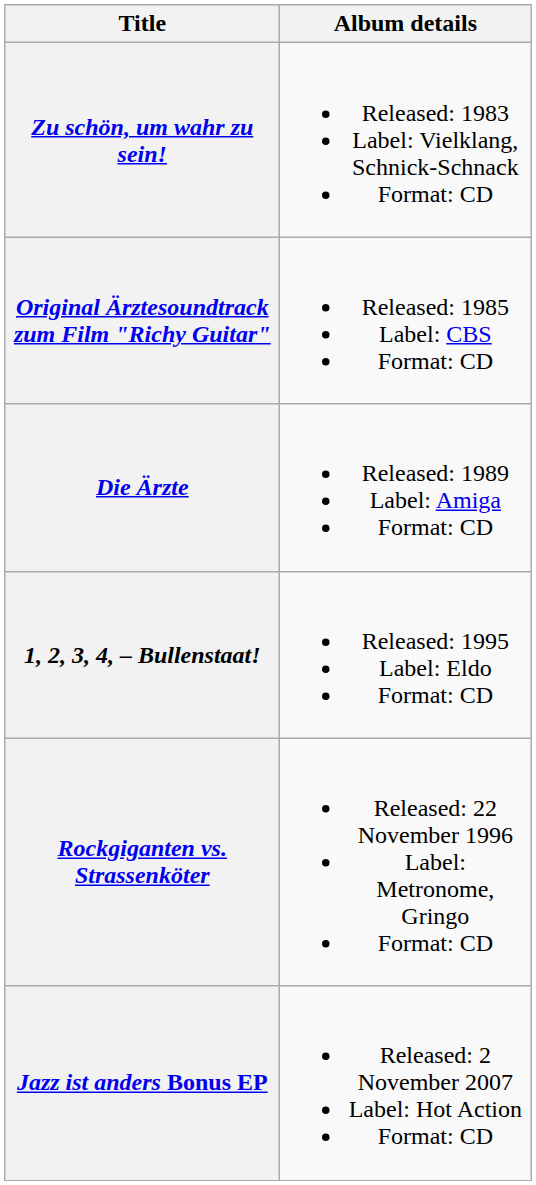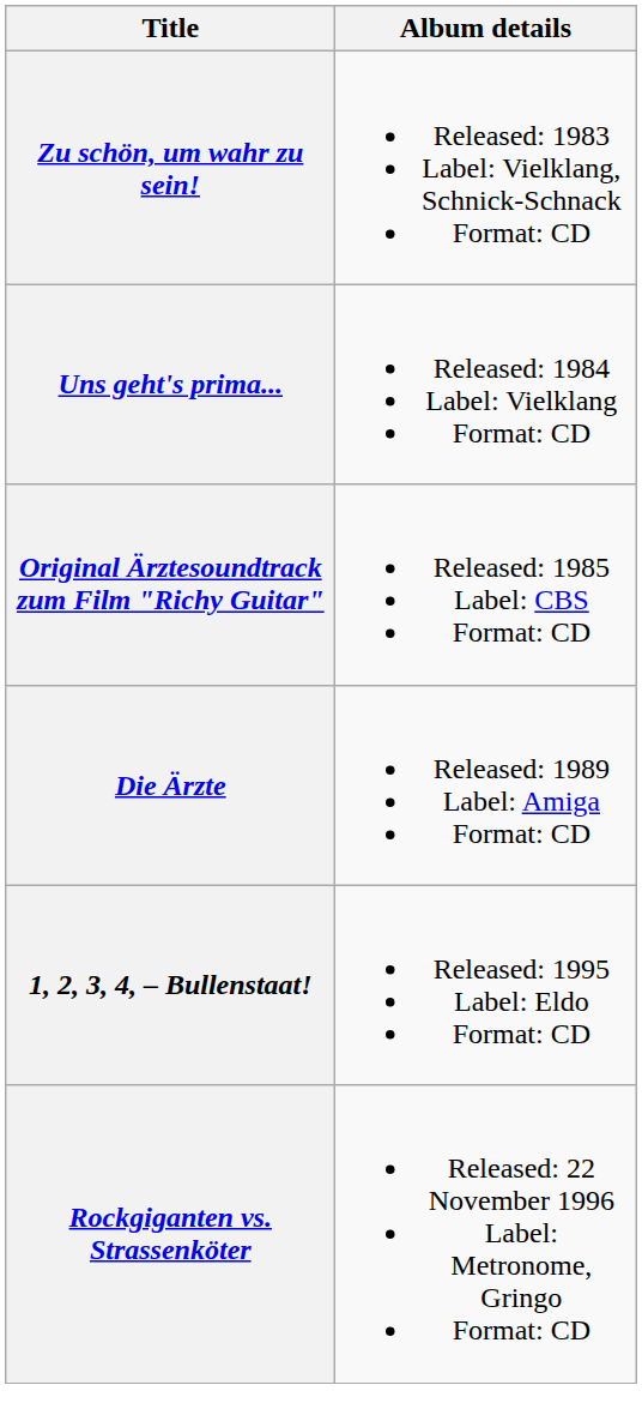+ row: Uns geht's prima... | Released: 1984 Label: Vielklang Format: CD
- row: Jazz ist anders Bonus EP | Released: 2 November 2007 Label: Hot Action Format: CD
